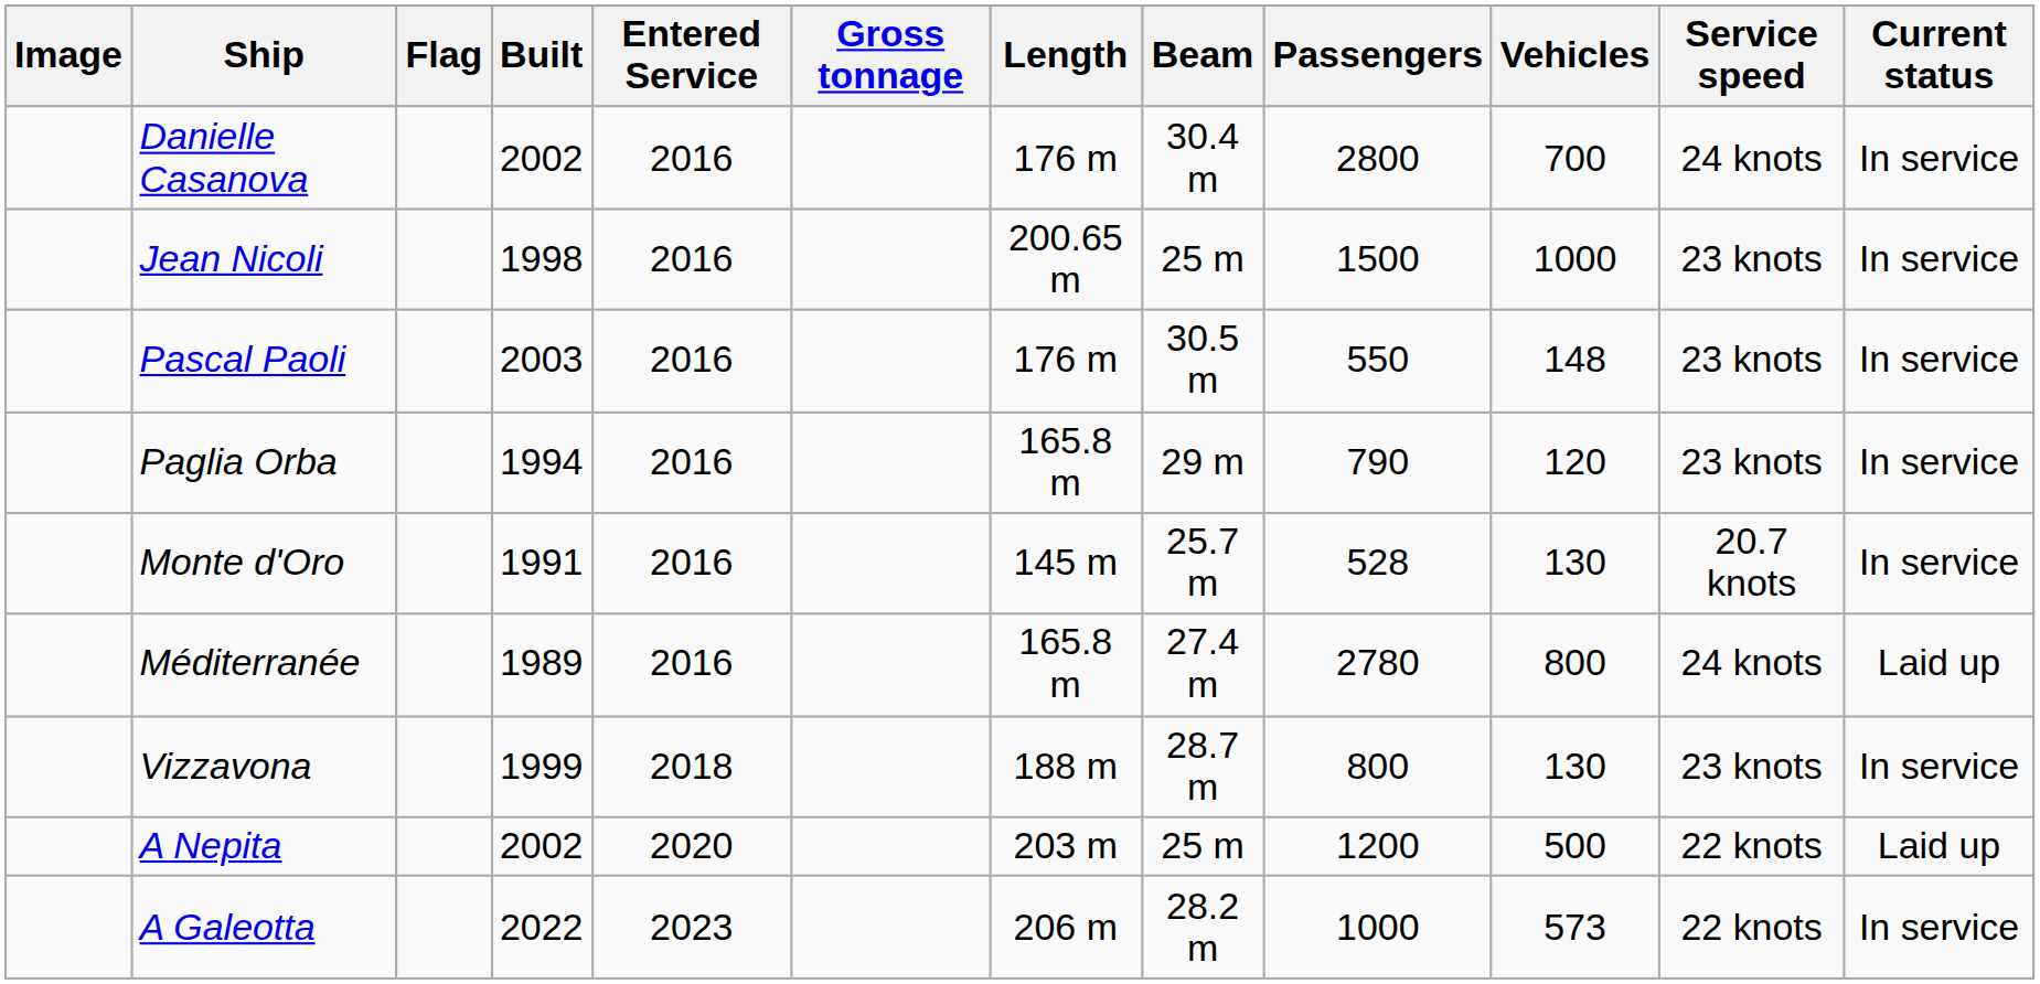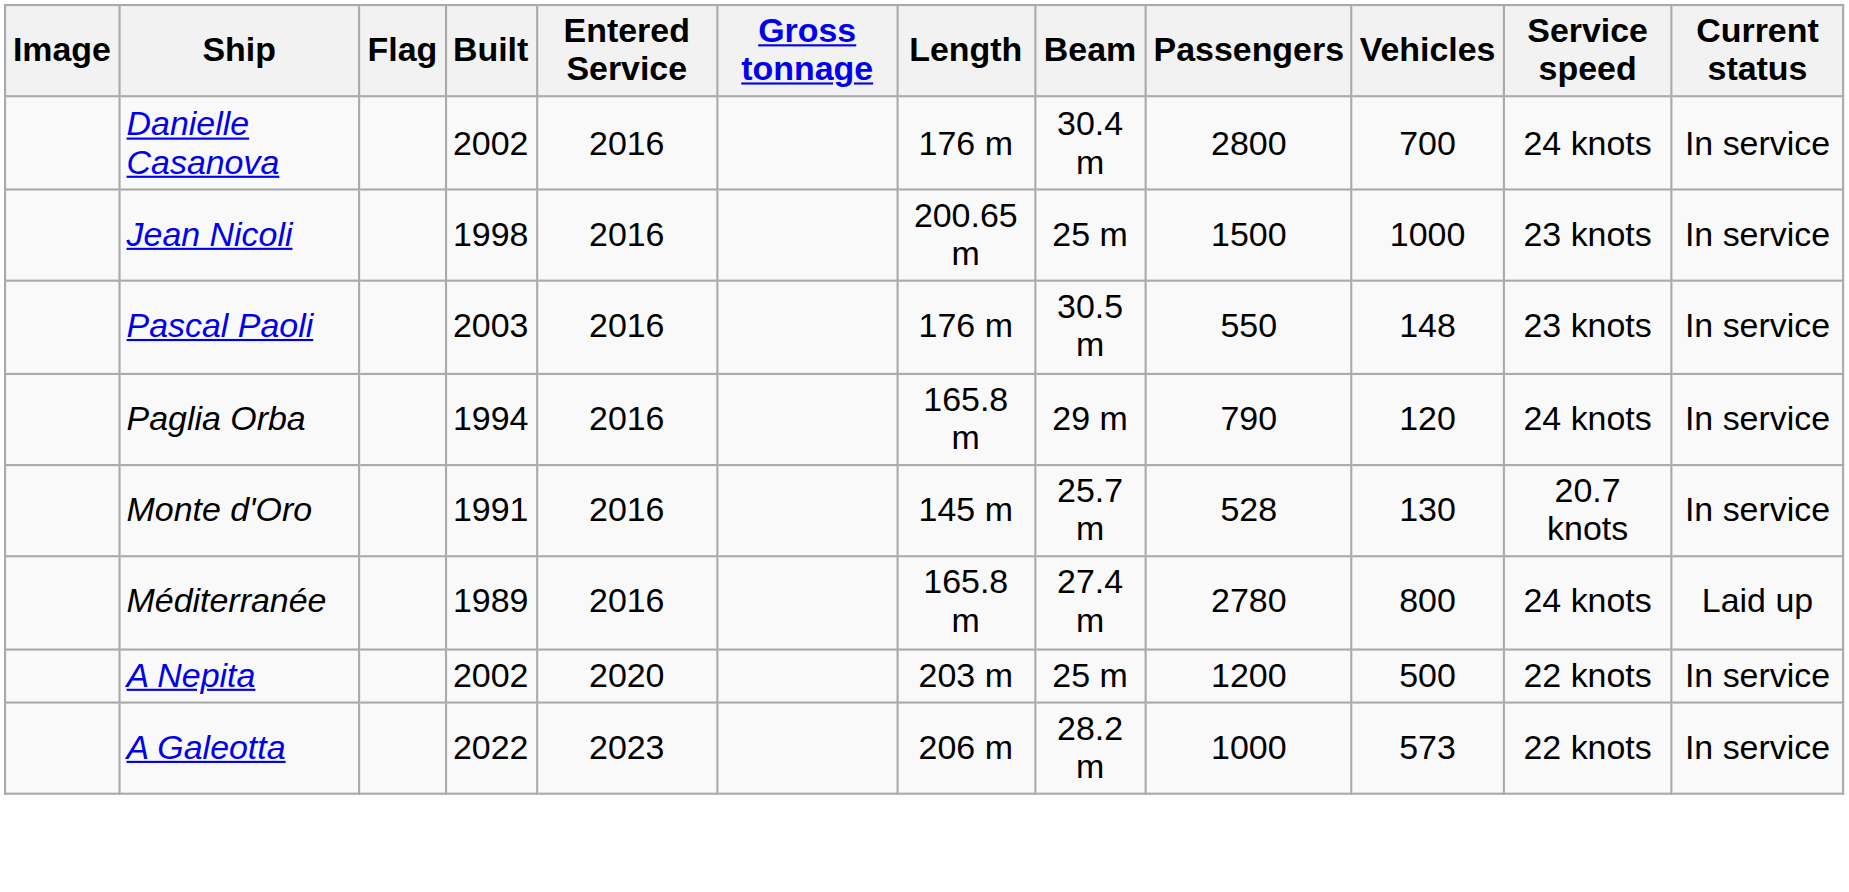Paglia Orba | Service speed: 23 knots -> 24 knots
- row: Vizzavona | 1999 | 2018 | 188 m | 28.7 m | 800 | 130 | 23 knots | In service
A Nepita | Current status: Laid up -> In service
